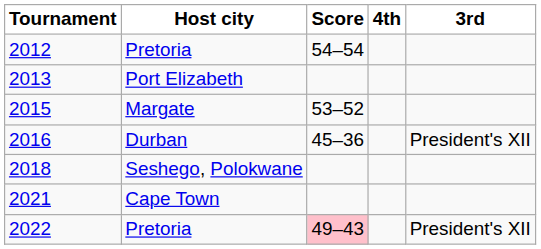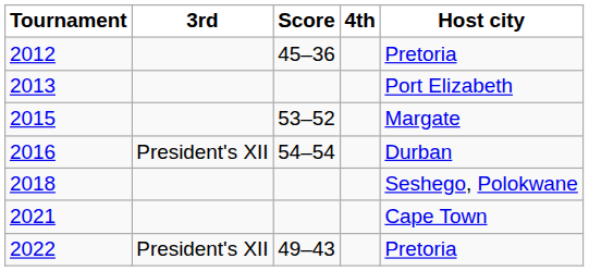columns swapped: 3rd <-> Host city
2012 | Score: 54–54 -> 45–36
2016 | Score: 45–36 -> 54–54
2022 | Score: pink background -> no background
